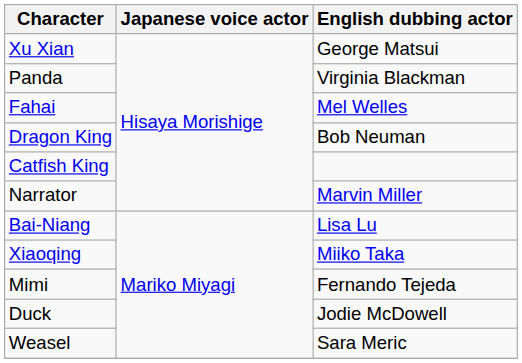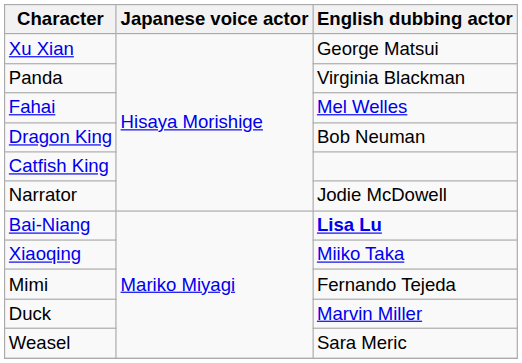Narrator | English dubbing actor: Marvin Miller -> Jodie McDowell
Bai-Niang | English dubbing actor: normal -> bold
Duck | English dubbing actor: Jodie McDowell -> Marvin Miller
